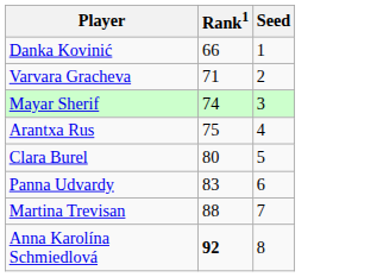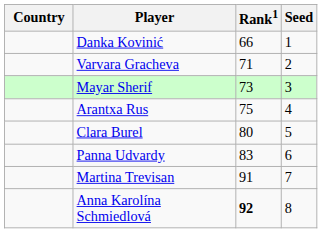+ column: Country
Mayar Sherif | Rank1: 74 -> 73
Martina Trevisan | Rank1: 88 -> 91
